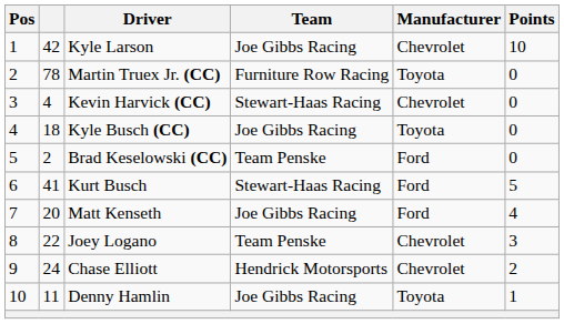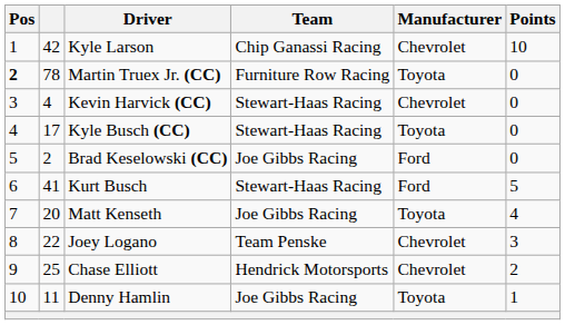Kyle Larson | Team: Joe Gibbs Racing -> Chip Ganassi Racing
Martin Truex Jr. (CC) | Pos: normal -> bold
Kyle Busch (CC) | column 2: 18 -> 17
Kyle Busch (CC) | Team: Joe Gibbs Racing -> Stewart-Haas Racing
Brad Keselowski (CC) | Team: Team Penske -> Joe Gibbs Racing
Matt Kenseth | Manufacturer: Ford -> Toyota
Chase Elliott | column 2: 24 -> 25
